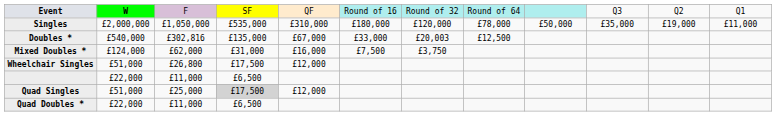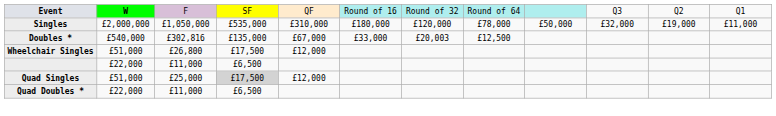Singles | column 10: £35,000 -> £32,000
- row: Mixed Doubles * | £124,000 | £62,000 | £31,000 | £16,000 | £7,500 | £3,750
